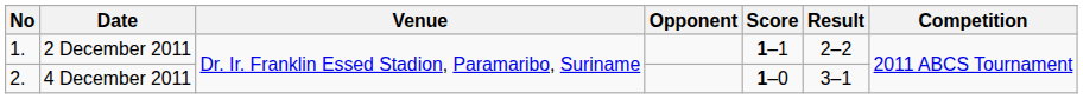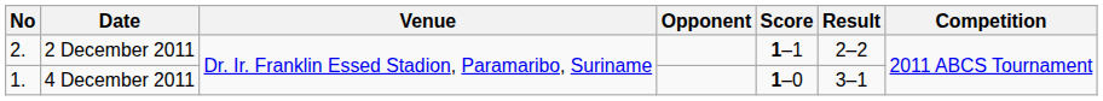2 December 2011 | No: 1. -> 2.
4 December 2011 | No: 2. -> 1.
